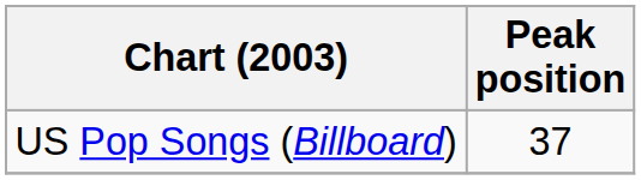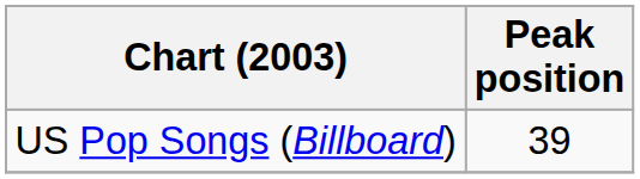US Pop Songs (Billboard) | Peak position: 37 -> 39
